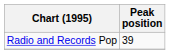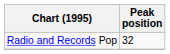Radio and Records Pop | Peak position: 39 -> 32
